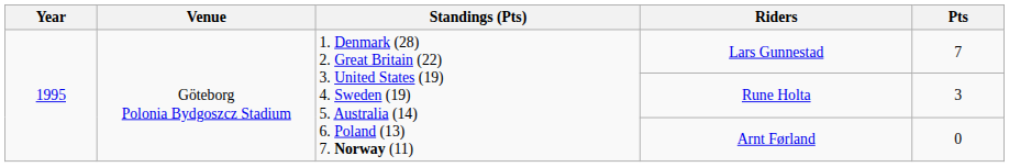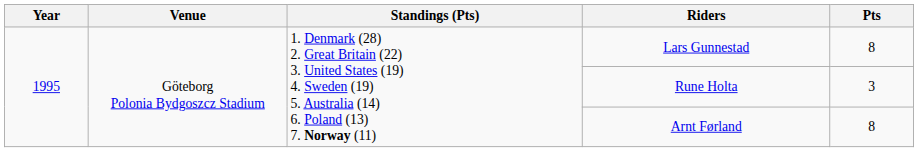Lars Gunnestad | Pts: 7 -> 8
Arnt Førland | Pts: 0 -> 8
